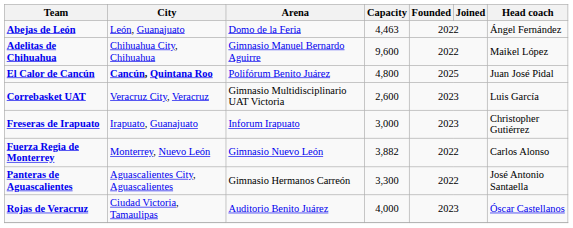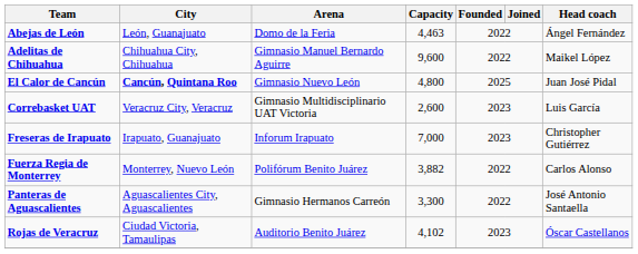El Calor de Cancún | Arena: Polifórum Benito Juárez -> Gimnasio Nuevo León
Freseras de Irapuato | Capacity: 3,000 -> 7,000
Fuerza Regia de Monterrey | Arena: Gimnasio Nuevo León -> Polifórum Benito Juárez
Rojas de Veracruz | Capacity: 4,000 -> 4,102
